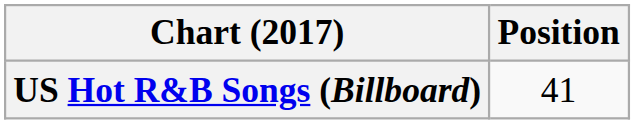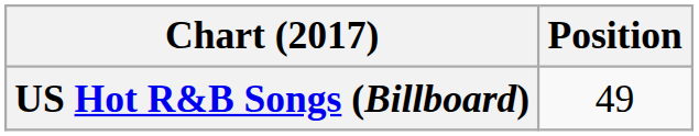US Hot R&B Songs (Billboard) | Position: 41 -> 49
